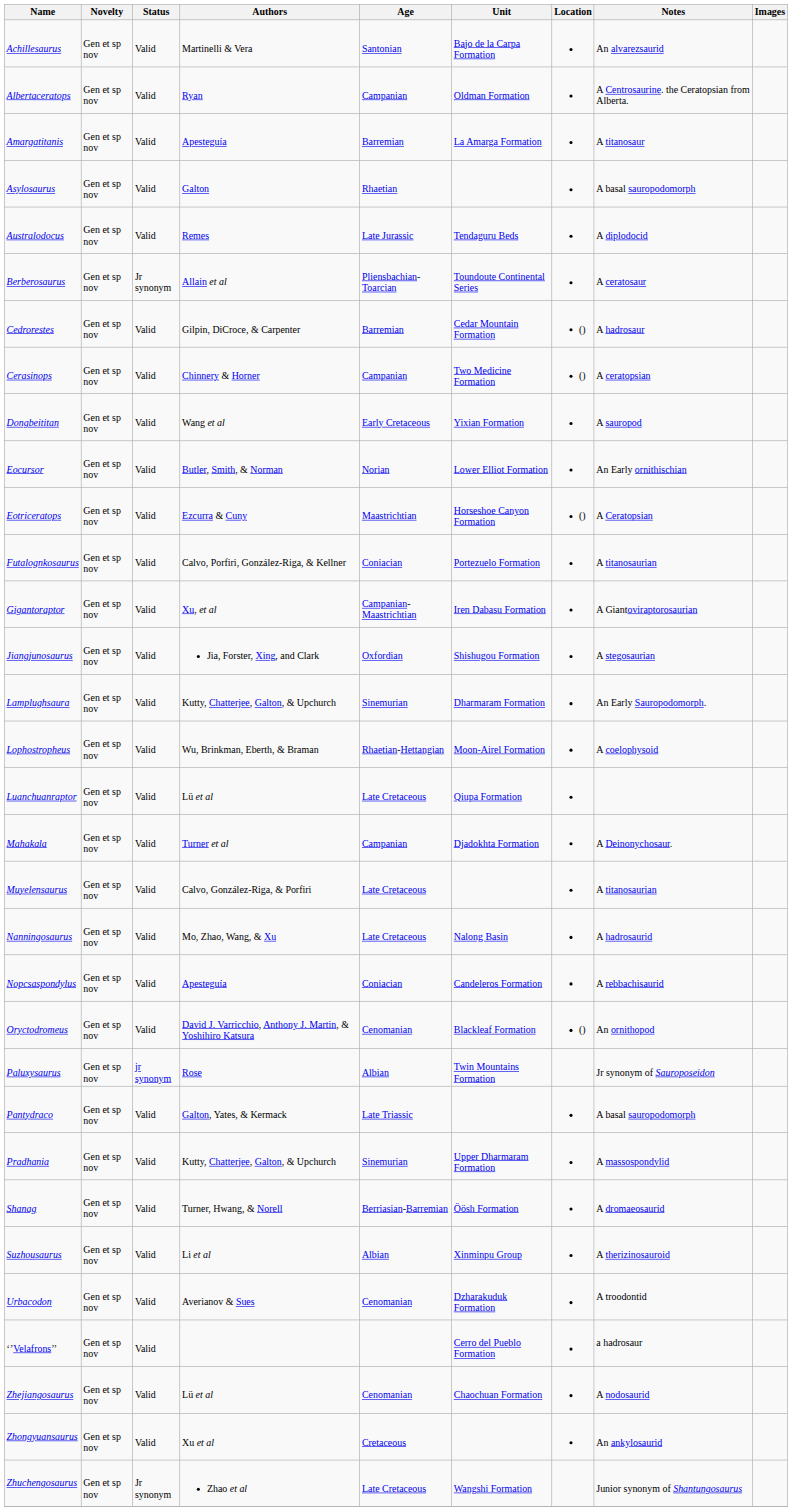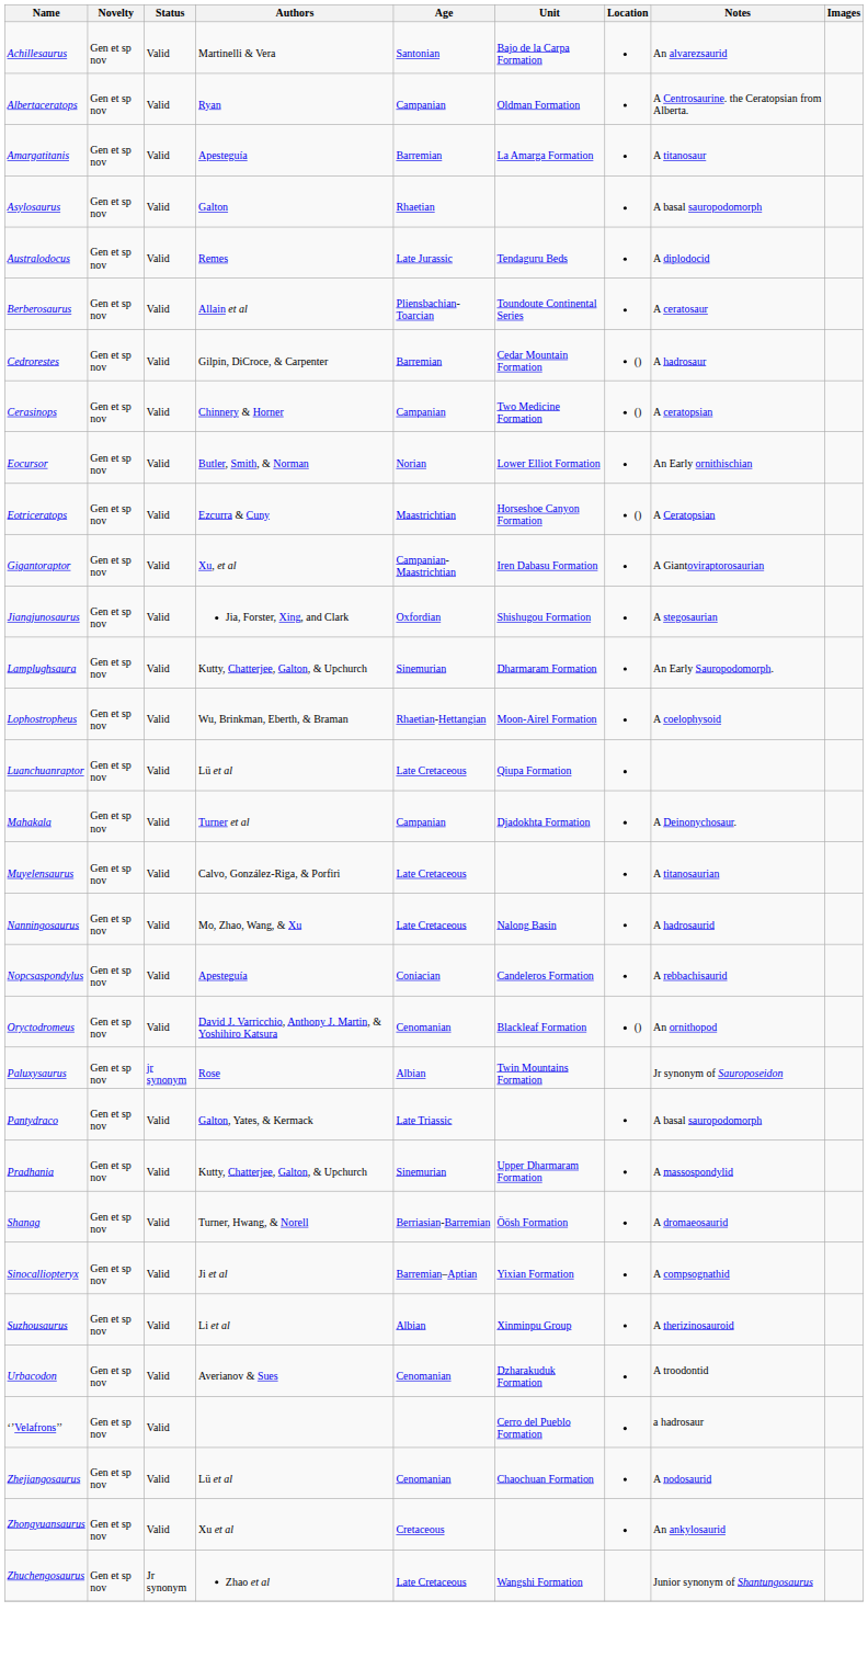Berberosaurus | Status: Jr synonym -> Valid
- row: Dongbeititan | Gen et sp nov | Valid | Wang et al | Early Cretaceous | Yixian Formation | A sauropod
- row: Futalognkosaurus | Gen et sp nov | Valid | Calvo, Porfiri, González-Riga, & Kellner | Coniacian | Portezuelo Formation | A titanosaurian
+ row: Sinocalliopteryx | Gen et sp nov | Valid | Ji et al | Barremian–Aptian | Yixian Formation | A compsognathid
